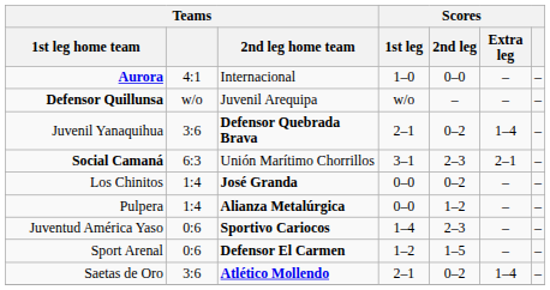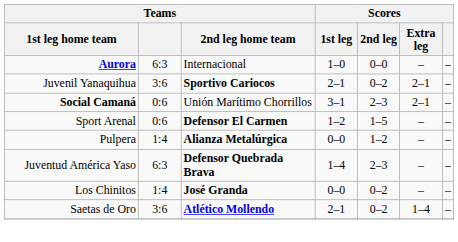Aurora | Teams: 4:1 -> 6:3
- row: Defensor Quillunsa | w/o | Juvenil Arequipa | w/o | – | – | –
Juvenil Yanaquihua | Teams / 2nd leg home team: Defensor Quebrada Brava -> Sportivo Cariocos
Juvenil Yanaquihua | Scores / Extra leg: 1–4 -> 2–1
Social Camaná | Teams: 6:3 -> 0:6
rows swapped: Los Chinitos <-> Sport Arenal
Juventud América Yaso | Teams: 0:6 -> 6:3
Juventud América Yaso | Teams / 2nd leg home team: Sportivo Cariocos -> Defensor Quebrada Brava
